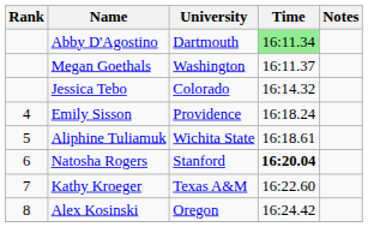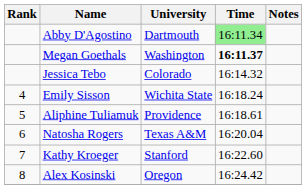Megan Goethals | Time: normal -> bold
Emily Sisson | University: Providence -> Wichita State
Aliphine Tuliamuk | University: Wichita State -> Providence
Natosha Rogers | University: Stanford -> Texas A&M
Natosha Rogers | Time: bold -> normal
Kathy Kroeger | University: Texas A&M -> Stanford
